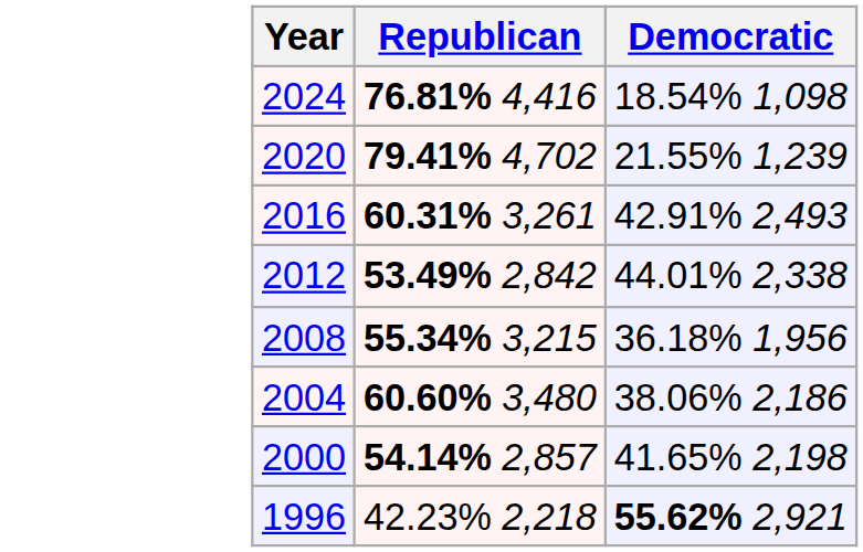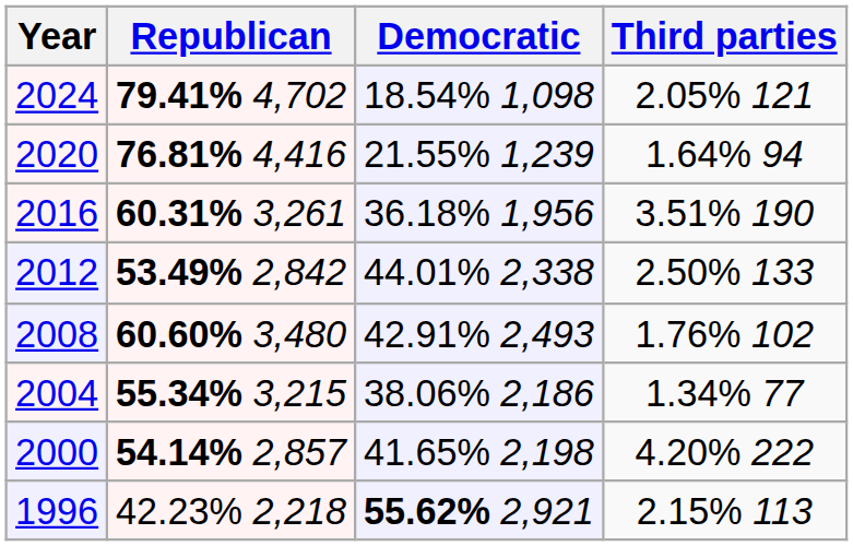+ column: Third parties | 2.05% 121 | 1.64% 94 | 3.51% 190 | 2.50% 133 | 1.76% 102 | 1.34% 77 | 4.20% 222 | 2.15% 113
2024 | Republican: 76.81% 4,416 -> 79.41% 4,702
2020 | Republican: 79.41% 4,702 -> 76.81% 4,416
2016 | Democratic: 42.91% 2,493 -> 36.18% 1,956
2008 | Republican: 55.34% 3,215 -> 60.60% 3,480
2008 | Democratic: 36.18% 1,956 -> 42.91% 2,493
2004 | Republican: 60.60% 3,480 -> 55.34% 3,215
